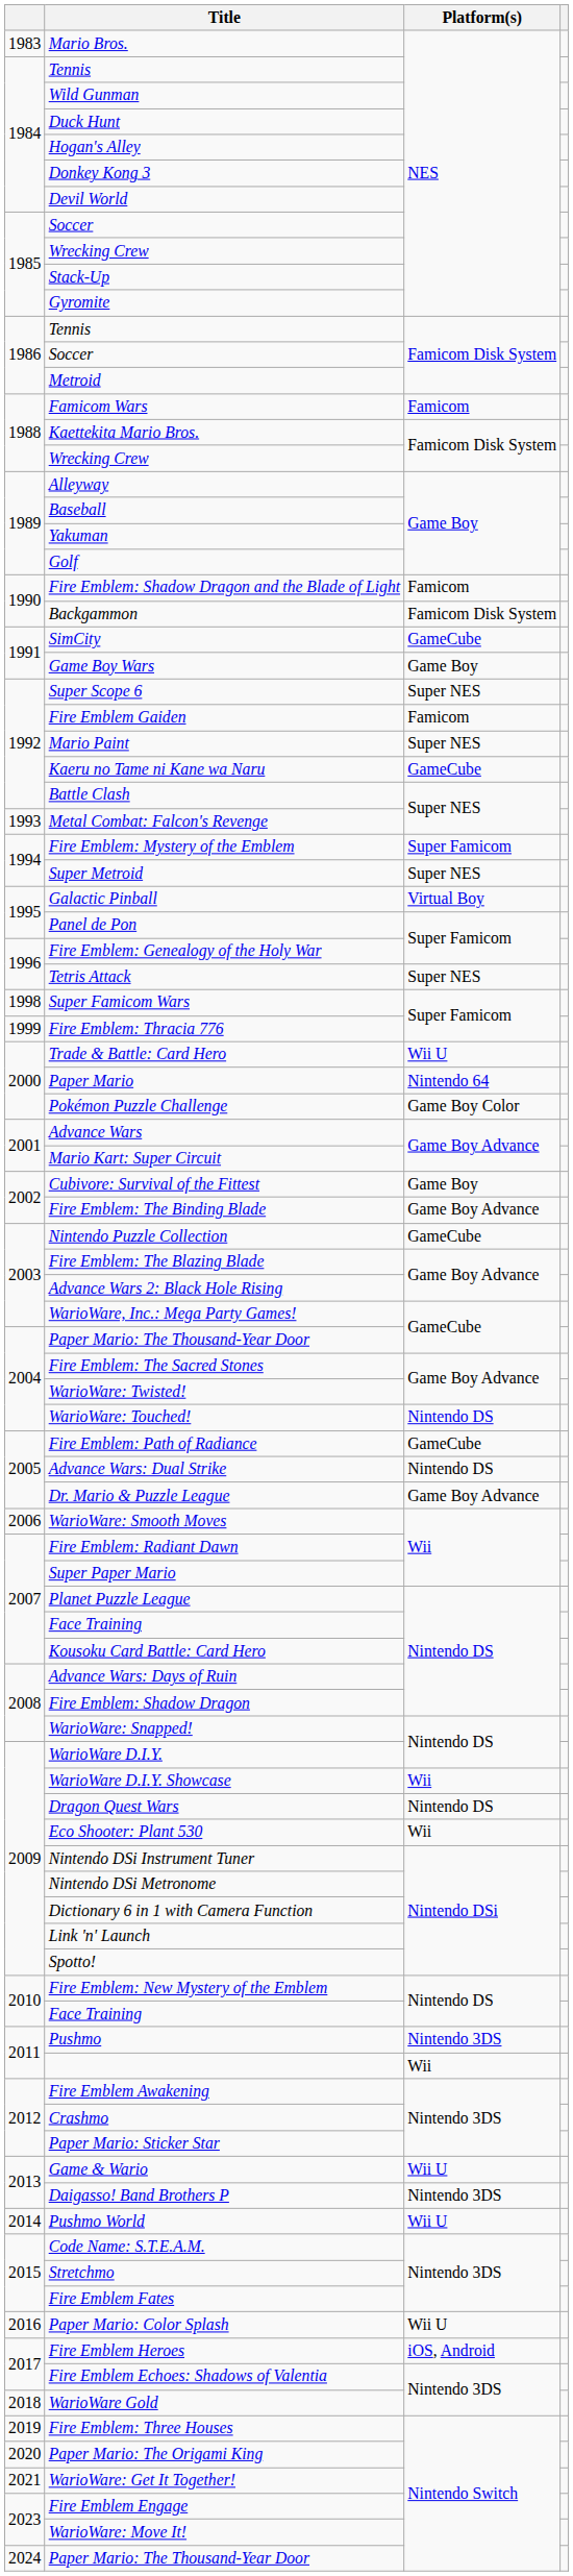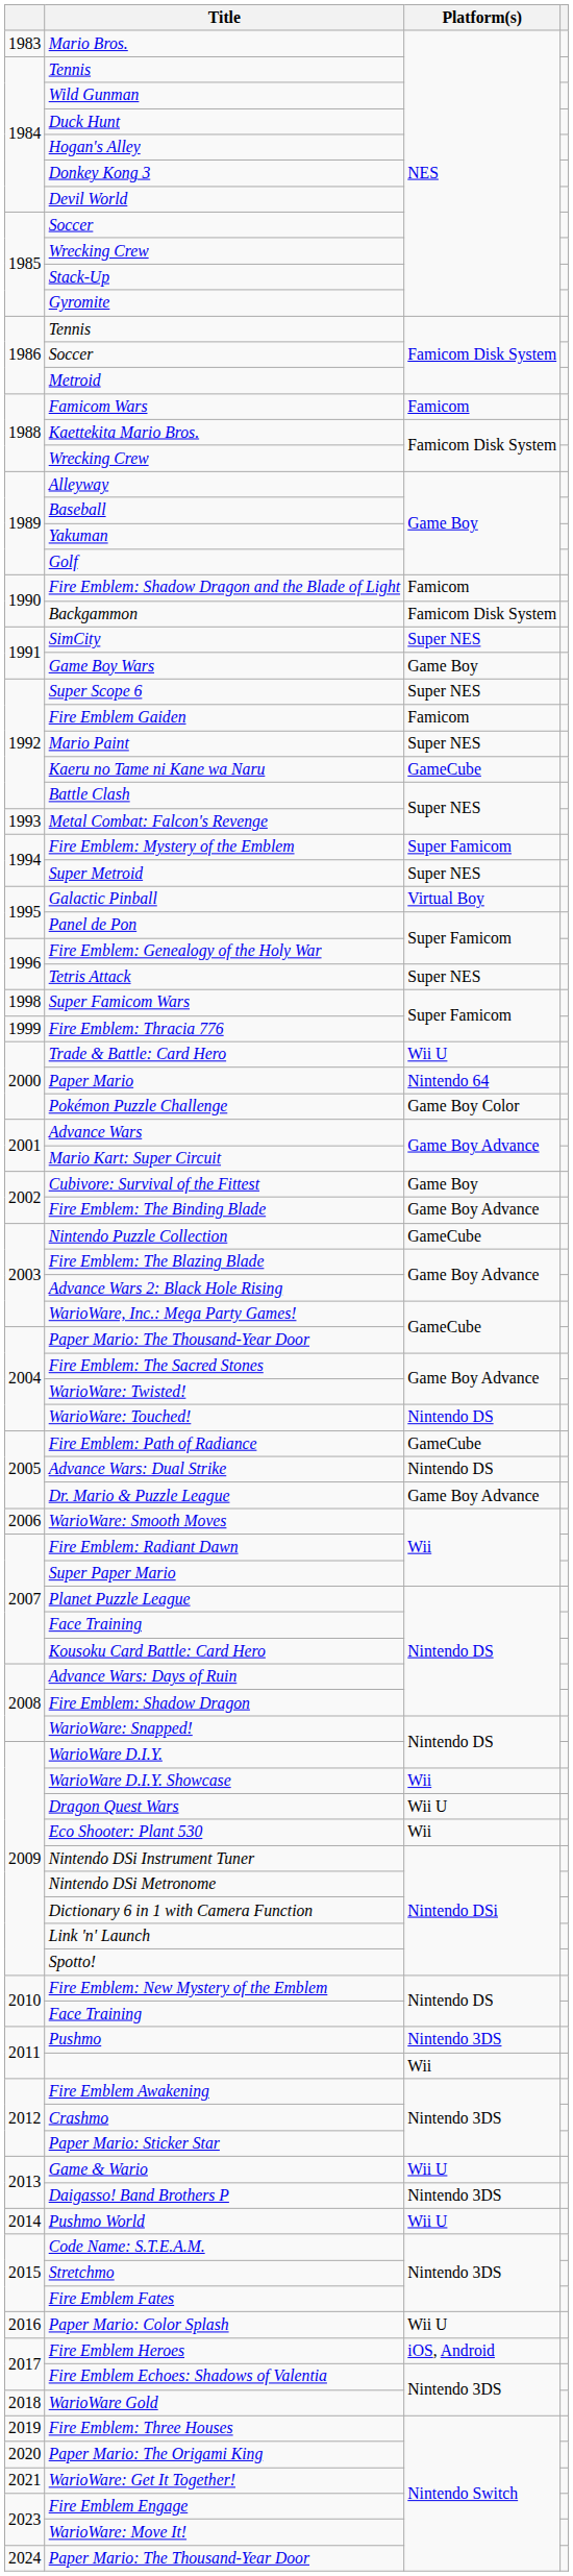SimCity | Platform(s): GameCube -> Super NES
Dragon Quest Wars | Platform(s): Nintendo DS -> Wii U
